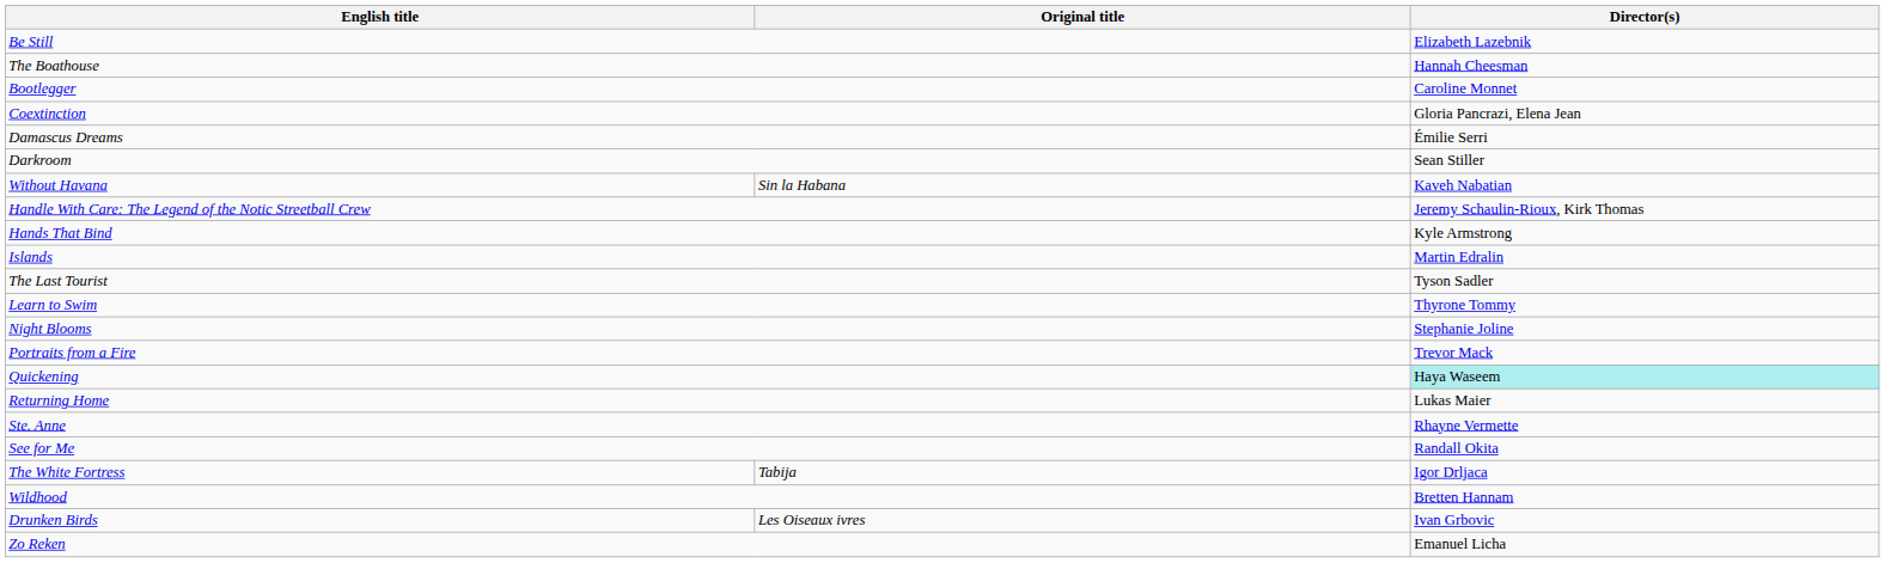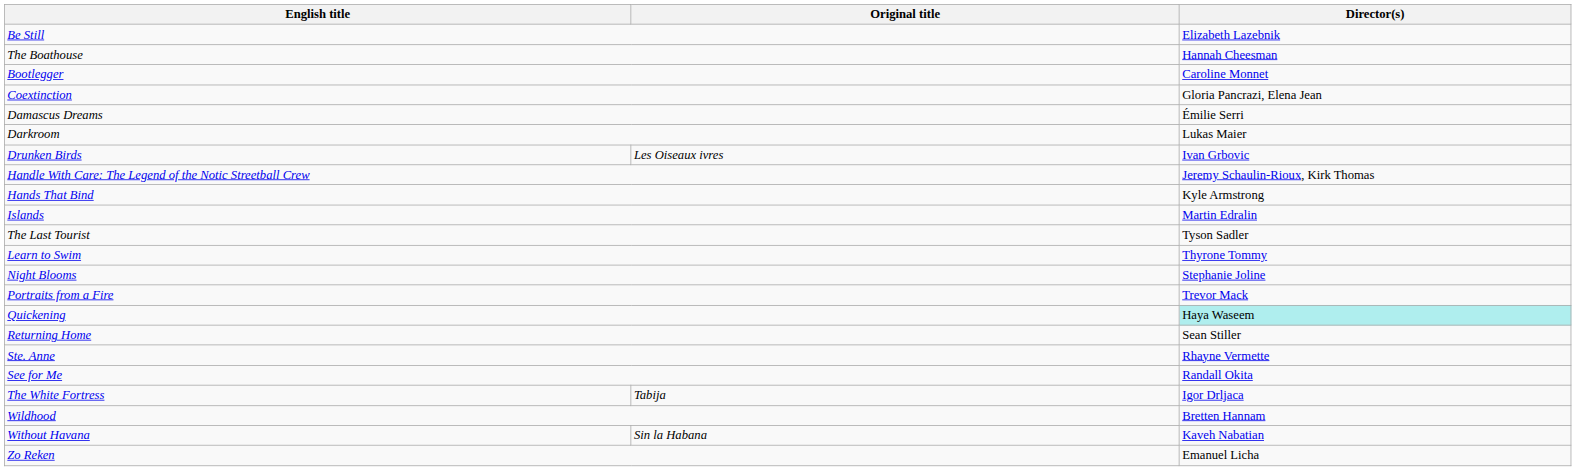Darkroom | Director(s): Sean Stiller -> Lukas Maier
rows swapped: Drunken Birds <-> Without Havana
Returning Home | Director(s): Lukas Maier -> Sean Stiller
